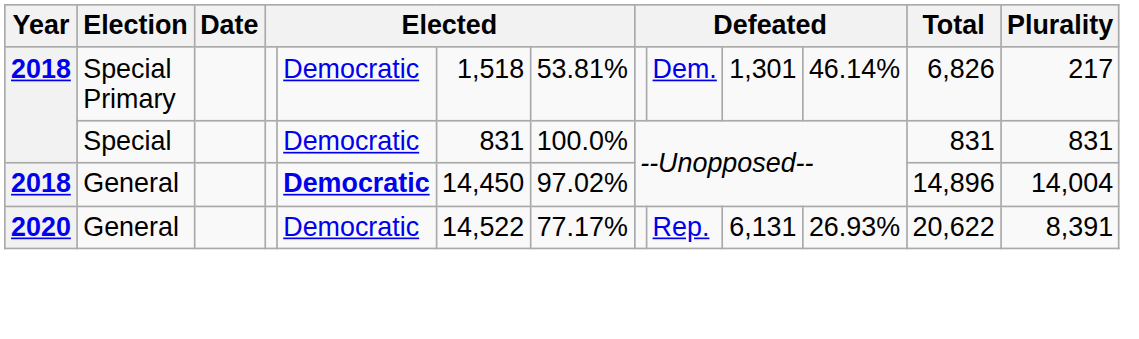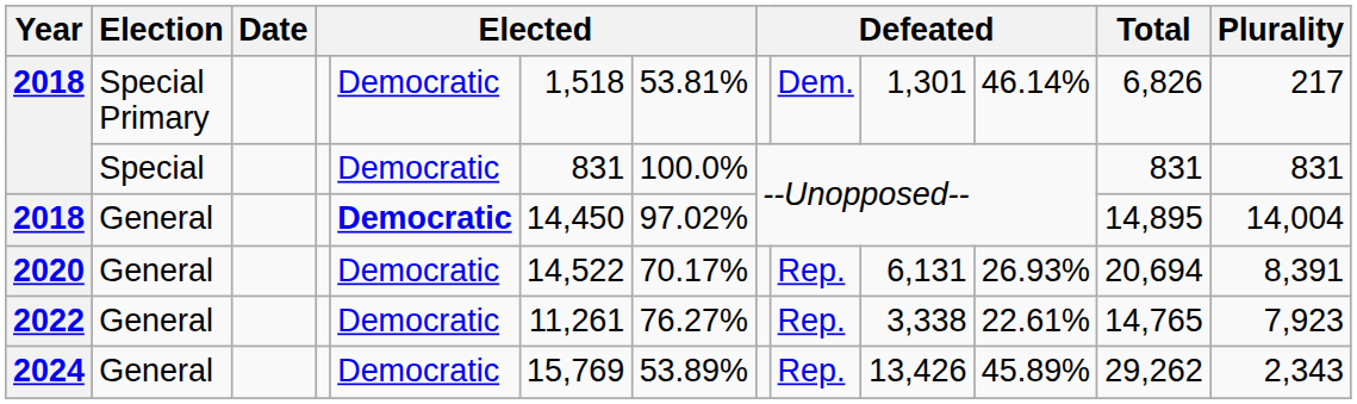2018 / General | Total: 14,896 -> 14,895
2020 | column 7: 77.17% -> 70.17%
2020 | Total: 20,622 -> 20,694
+ row: 2022 | General | Democratic | 11,261 | 76.27% | Rep. | 3,338 | 22.61% | 14,765 | 7,923
+ row: 2024 | General | Democratic | 15,769 | 53.89% | Rep. | 13,426 | 45.89% | 29,262 | 2,343
